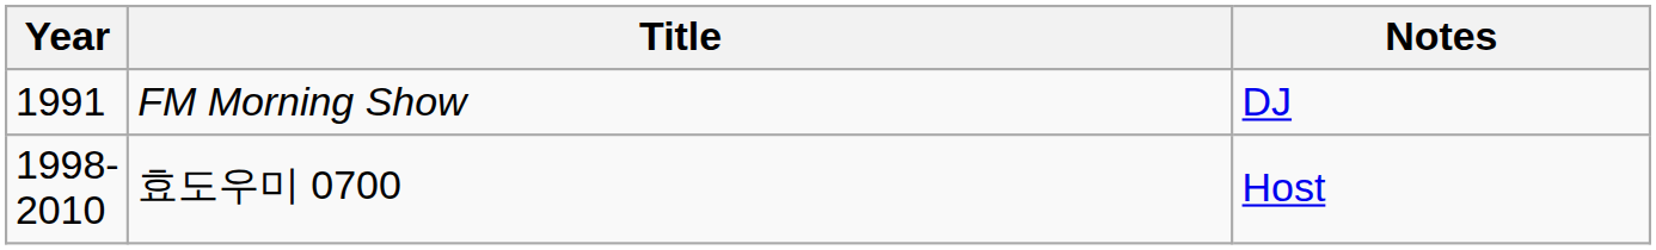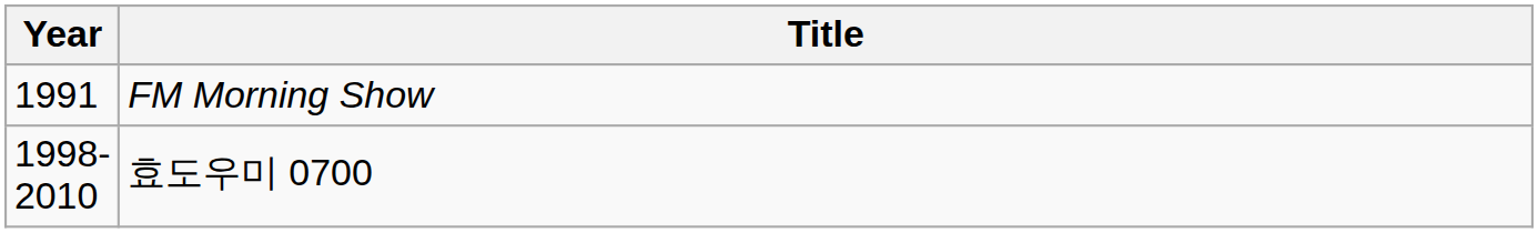- column: Notes | DJ | Host
